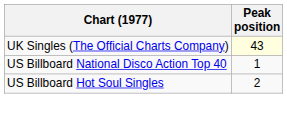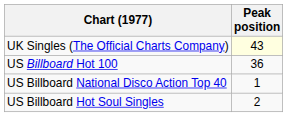+ row: US Billboard Hot 100 | 36
